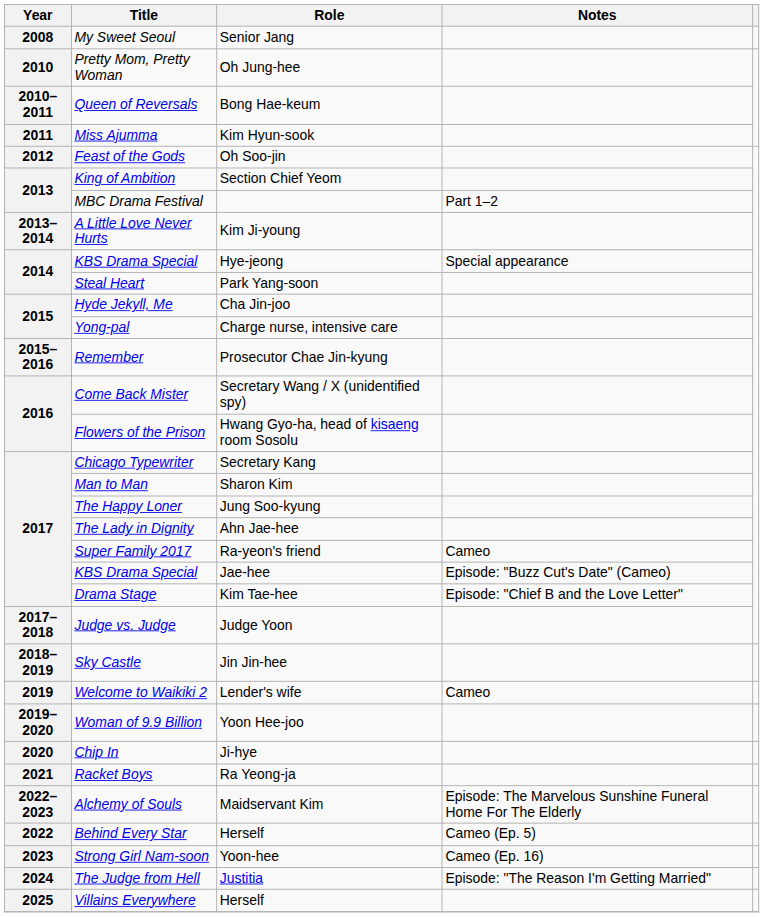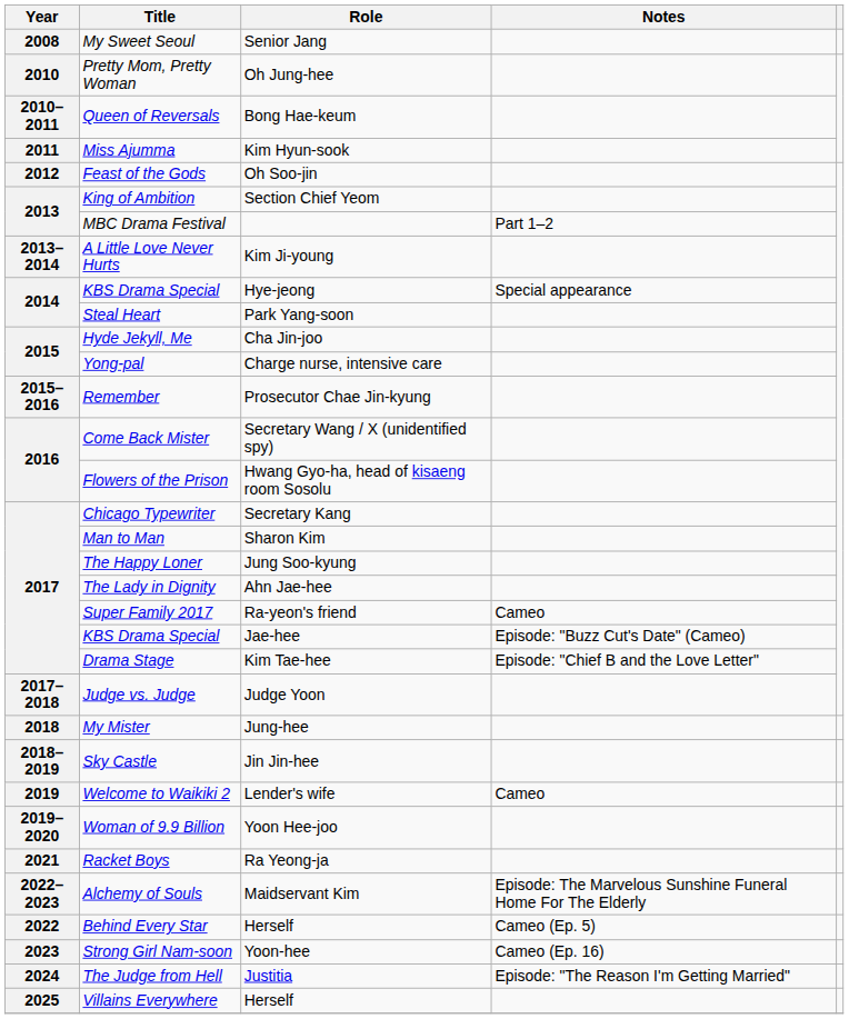+ row: 2018 | My Mister | Jung-hee
- row: 2020 | Chip In | Ji-hye
